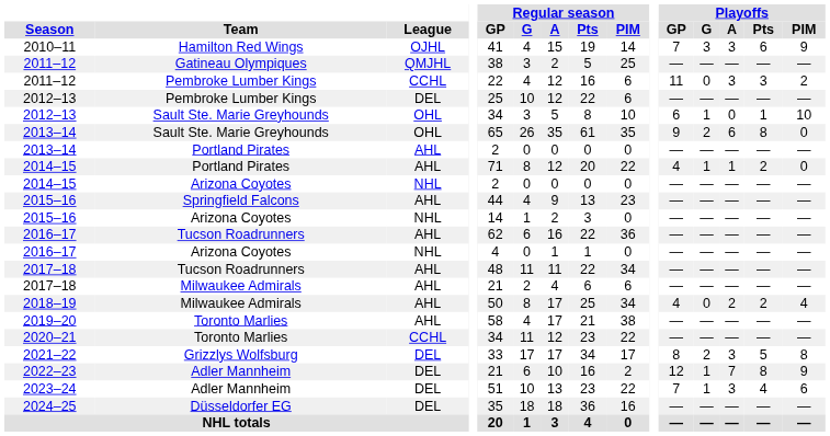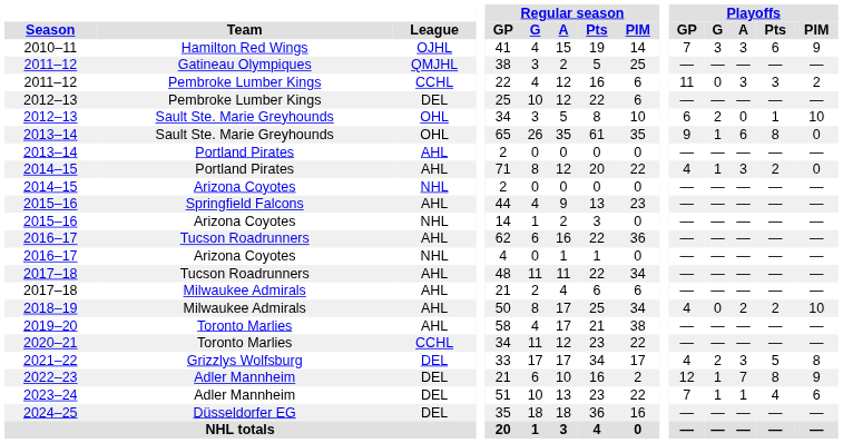2012–13 / Sault Ste. Marie Greyhounds | Playoffs / G: 1 -> 2
2013–14 / Sault Ste. Marie Greyhounds | Playoffs / G: 2 -> 1
2014–15 / Portland Pirates | Playoffs / A: 1 -> 3
2018–19 | Playoffs / PIM: 4 -> 10
2021–22 | Playoffs / GP: 8 -> 4
2023–24 | Playoffs / A: 3 -> 1
